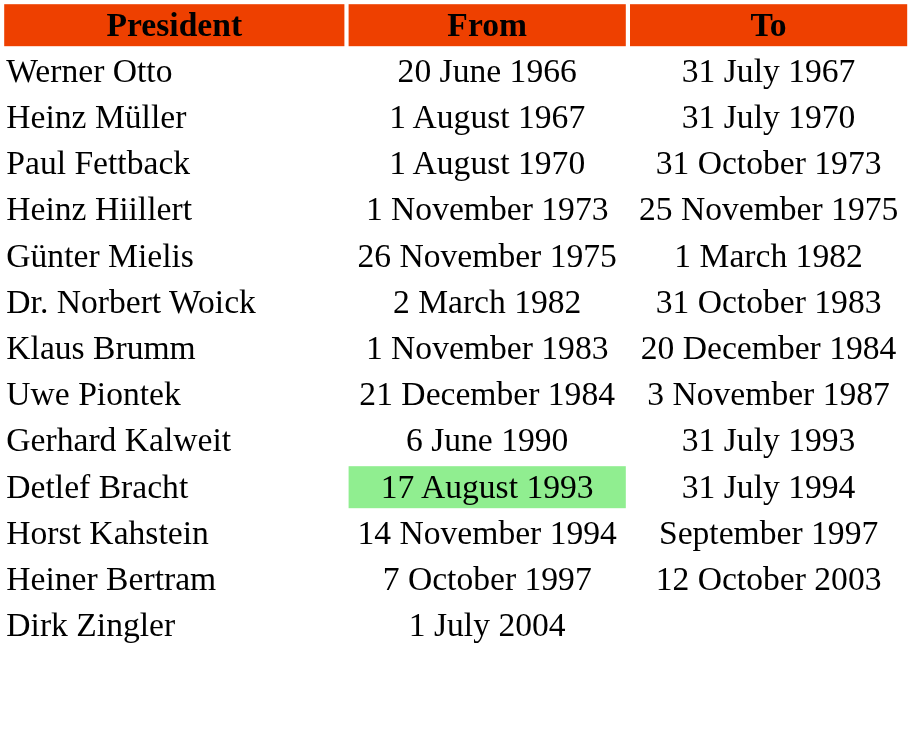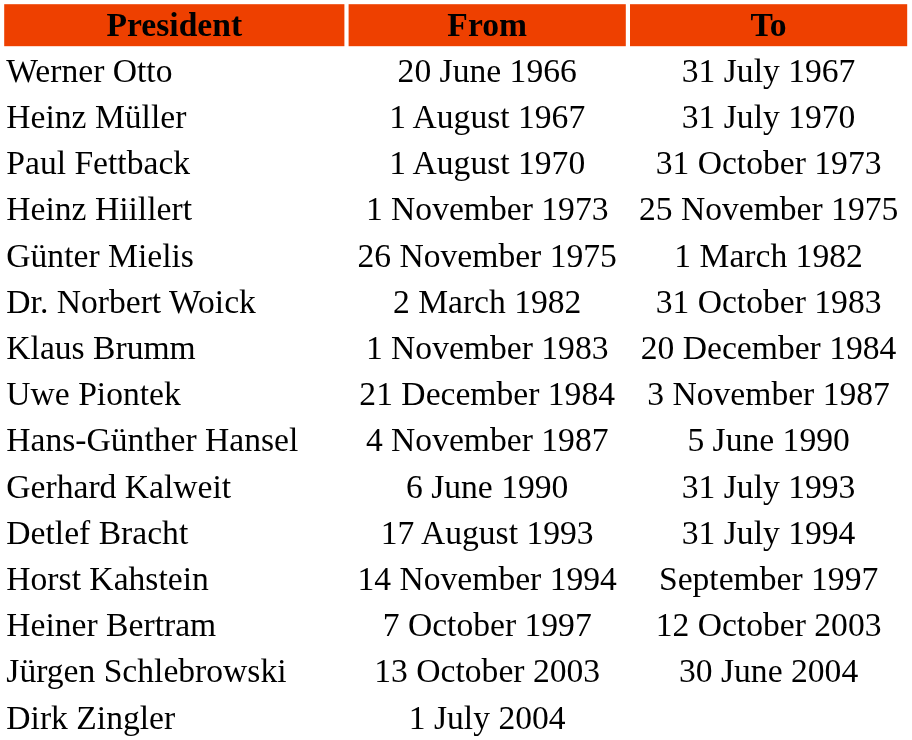+ row: Hans-Günther Hansel | 4 November 1987 | 5 June 1990
Detlef Bracht | From: lightgreen background -> no background
+ row: Jürgen Schlebrowski | 13 October 2003 | 30 June 2004
